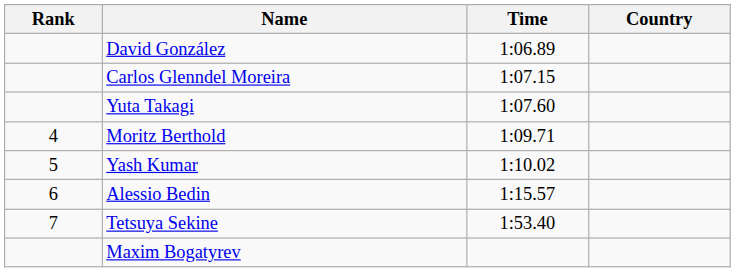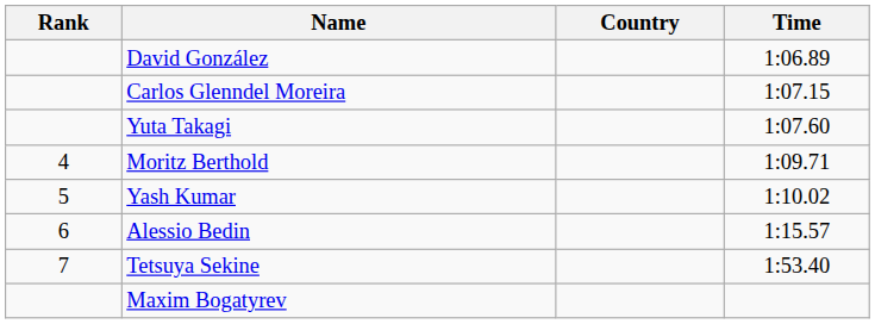columns swapped: Country <-> Time
